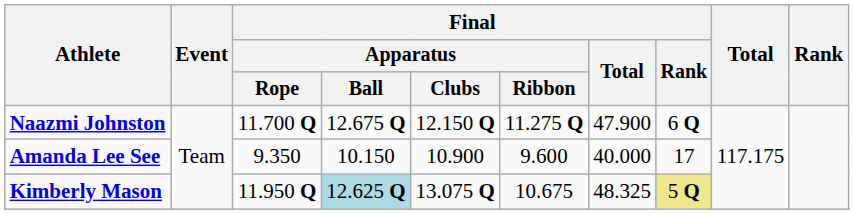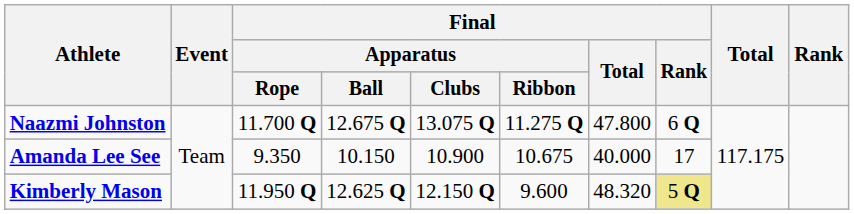Naazmi Johnston | Final / Apparatus / Clubs: 12.150 Q -> 13.075 Q
Naazmi Johnston | Final / Total: 47.900 -> 47.800
Amanda Lee See | Final / Apparatus / Ribbon: 9.600 -> 10.675
Kimberly Mason | Final / Apparatus / Ball: lightblue background -> no background
Kimberly Mason | Final / Apparatus / Clubs: 13.075 Q -> 12.150 Q
Kimberly Mason | Final / Apparatus / Ribbon: 10.675 -> 9.600
Kimberly Mason | Final / Total: 48.325 -> 48.320
